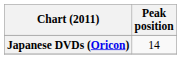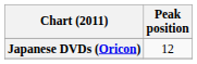Japanese DVDs (Oricon) | Peak position: 14 -> 12
